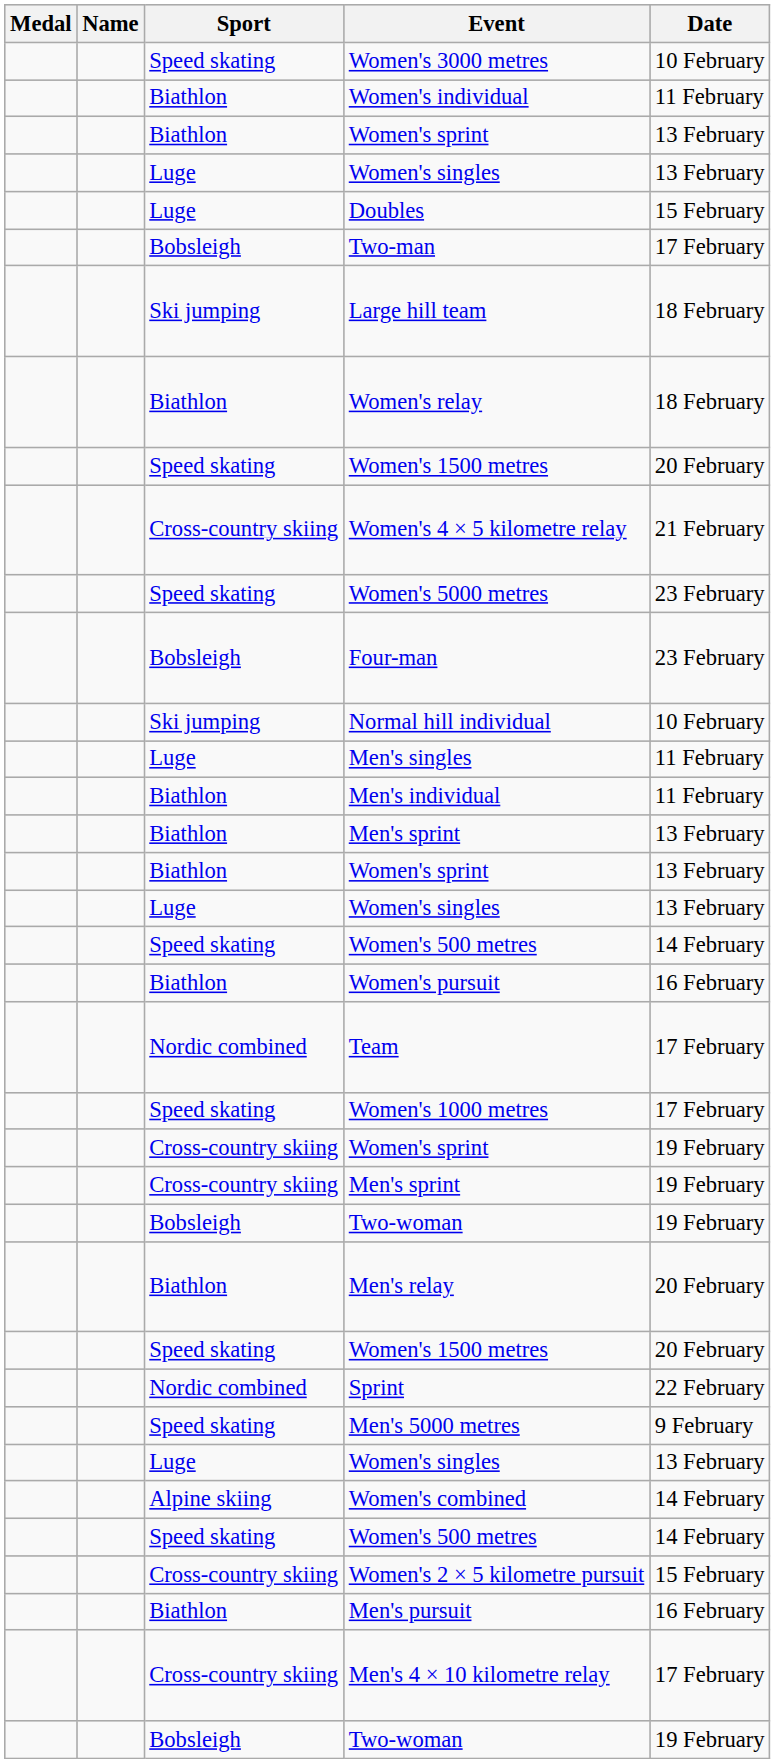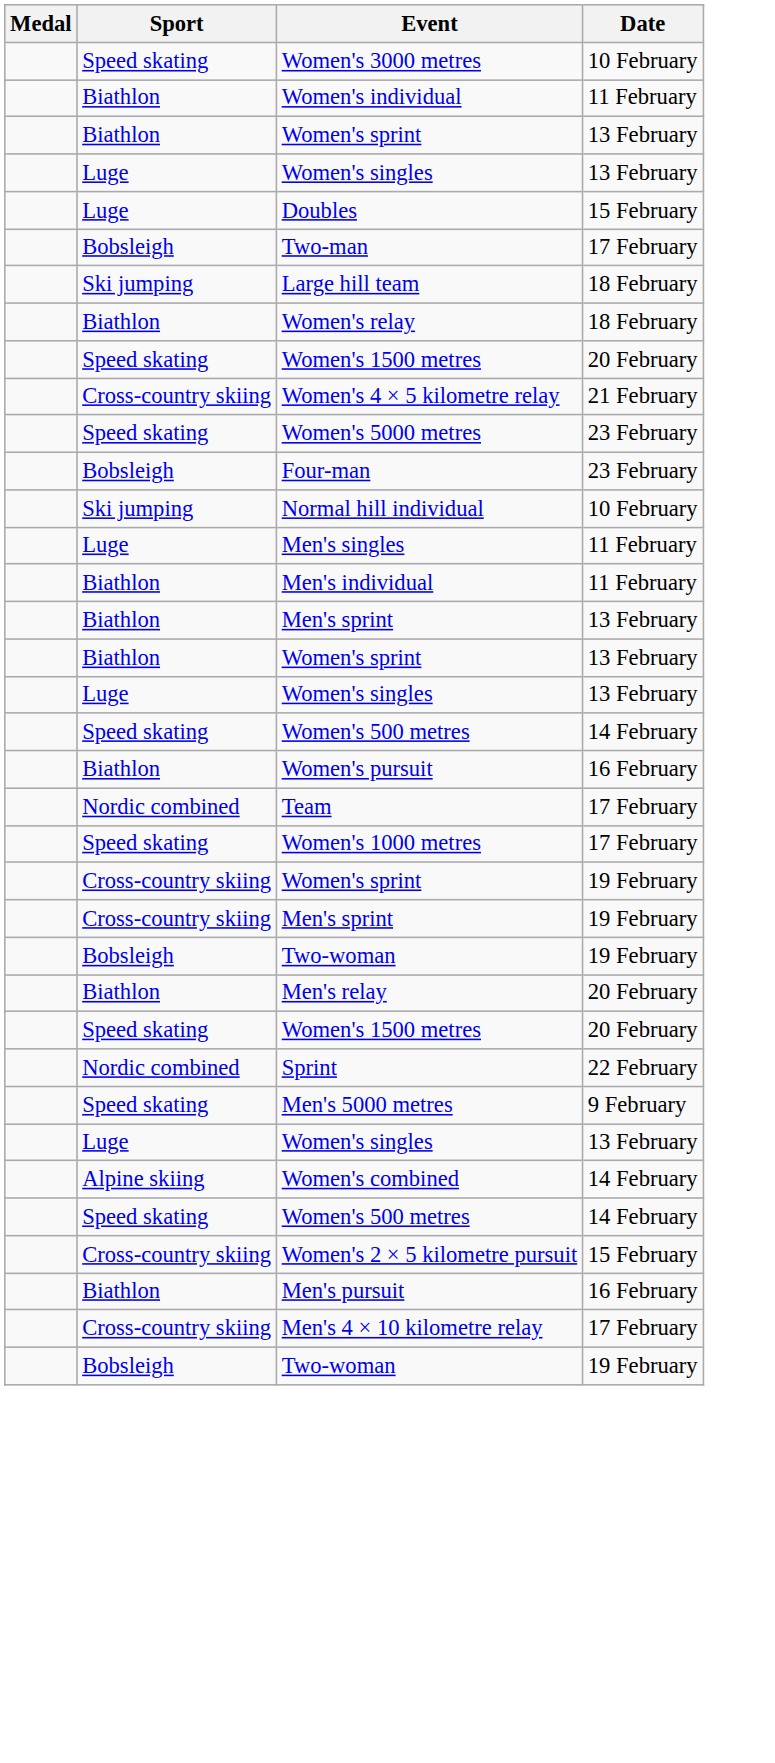- column: Name
